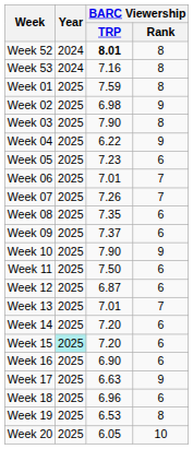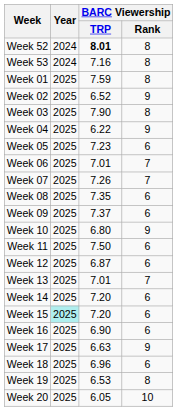Week 02 | BARC Viewership / TRP: 6.98 -> 6.52
Week 10 | BARC Viewership / TRP: 7.90 -> 6.80
